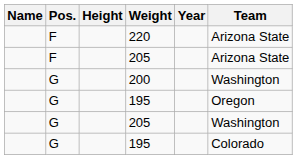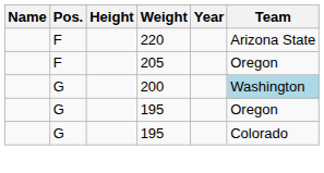F / 205 | Team: Arizona State -> Oregon
200 | Team: no background -> lightblue background
- row: G | 205 | Washington
